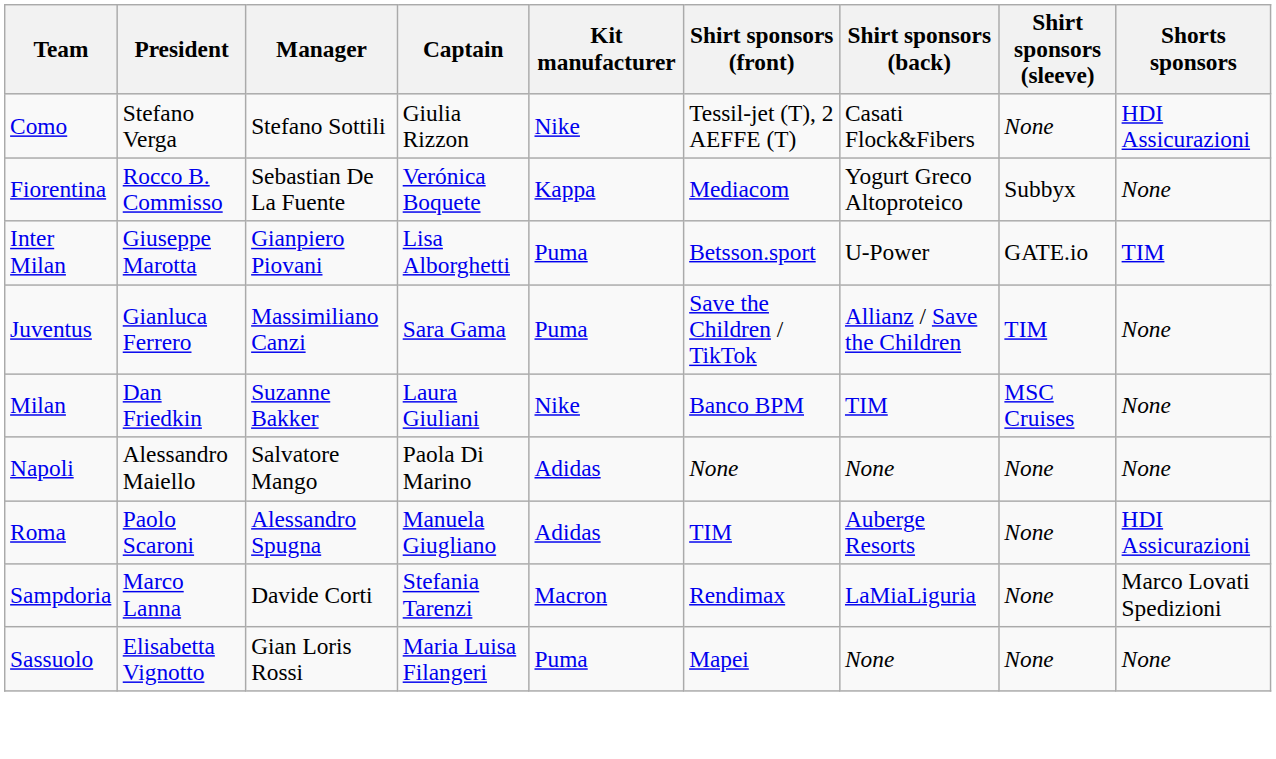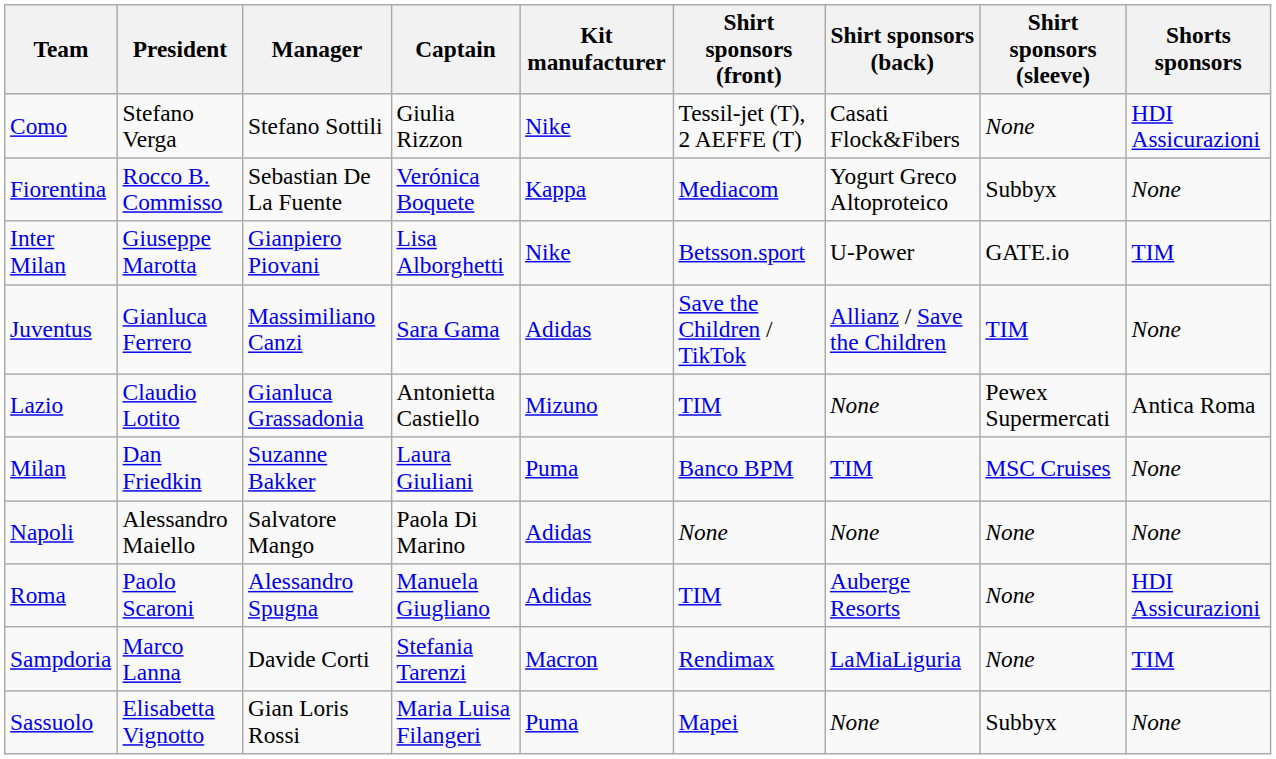Inter Milan | Kit manufacturer: Puma -> Nike
Juventus | Kit manufacturer: Puma -> Adidas
+ row: Lazio | Claudio Lotito | Gianluca Grassadonia | Antonietta Castiello | Mizuno | TIM | None | Pewex Supermercati | Antica Roma
Milan | Kit manufacturer: Nike -> Puma
Sampdoria | Shorts sponsors: Marco Lovati Spedizioni -> TIM
Sassuolo | Shirt sponsors (sleeve): None -> Subbyx
